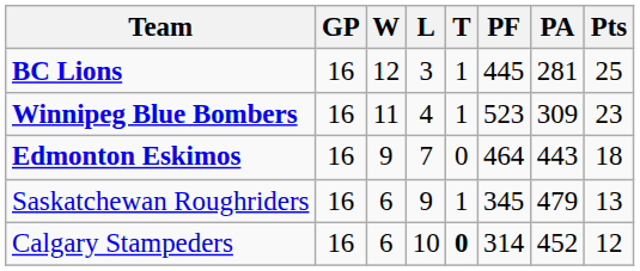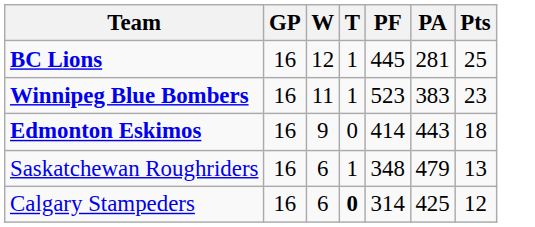- column: L | 3 | 4 | 7 | 9 | 10
Winnipeg Blue Bombers | PA: 309 -> 383
Edmonton Eskimos | PF: 464 -> 414
Saskatchewan Roughriders | PF: 345 -> 348
Calgary Stampeders | PA: 452 -> 425
